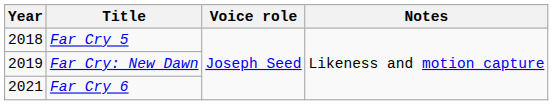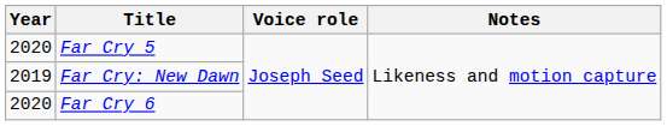Far Cry 5 | Year: 2018 -> 2020
Far Cry 6 | Year: 2021 -> 2020
